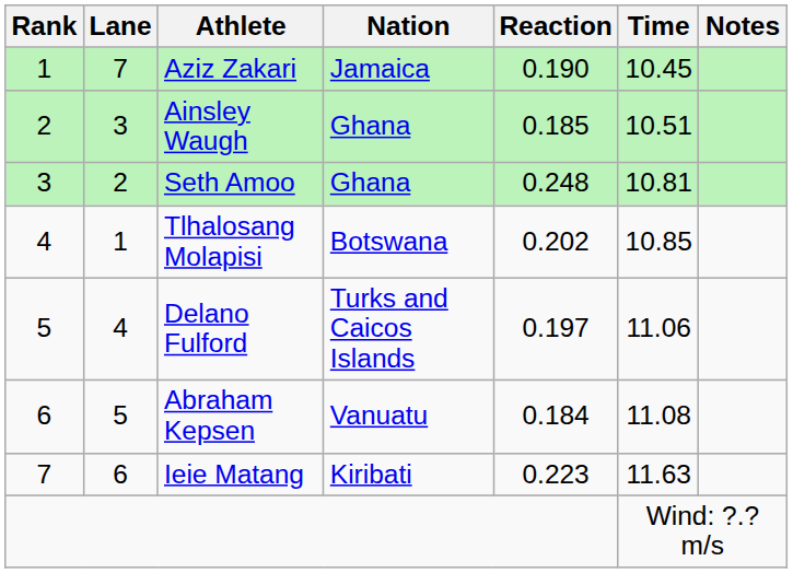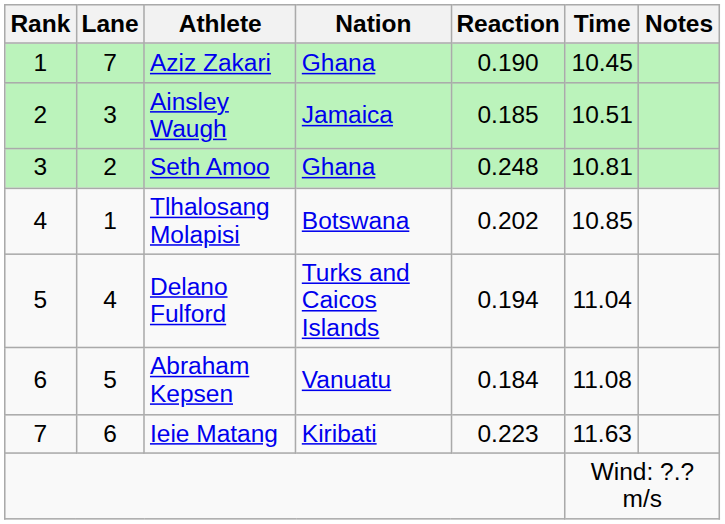Aziz Zakari | Nation: Jamaica -> Ghana
Ainsley Waugh | Nation: Ghana -> Jamaica
Delano Fulford | Reaction: 0.197 -> 0.194
Delano Fulford | Time: 11.06 -> 11.04
